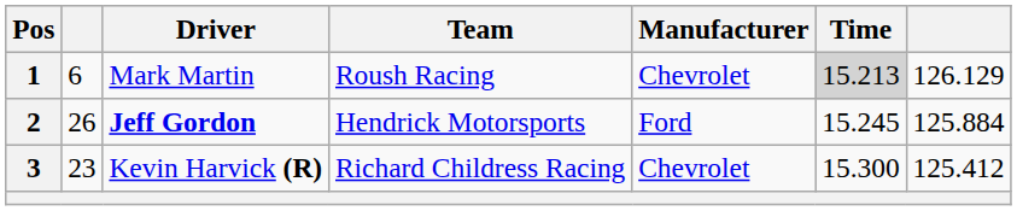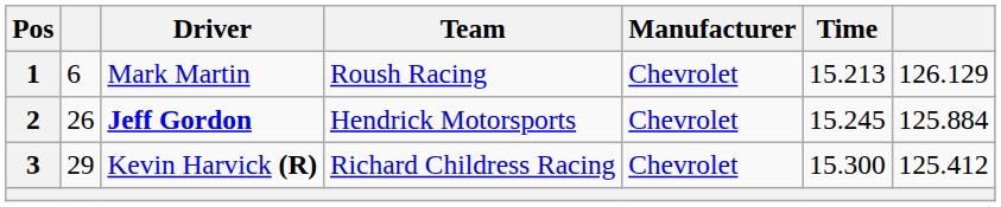1 | Time: lightgrey background -> no background
2 | Manufacturer: Ford -> Chevrolet
3 | column 2: 23 -> 29
